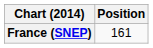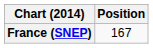France (SNEP) | Position: 161 -> 167
